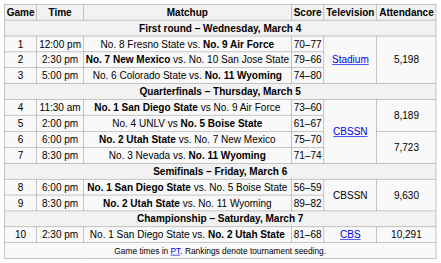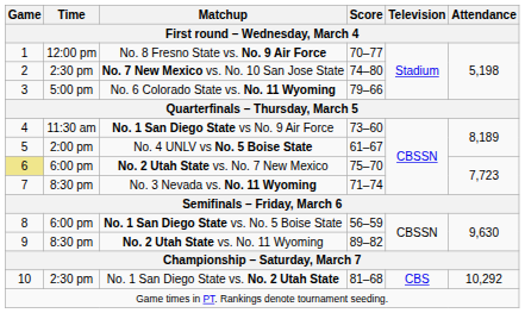No. 7 New Mexico vs. No. 10 San Jose State | Score: 79–66 -> 74–80
No. 6 Colorado State vs. No. 11 Wyoming | Score: 74–80 -> 79–66
No. 2 Utah State vs. No. 7 New Mexico | Game: no background -> khaki background
No. 1 San Diego State vs. No. 2 Utah State | Attendance: 10,291 -> 10,292
